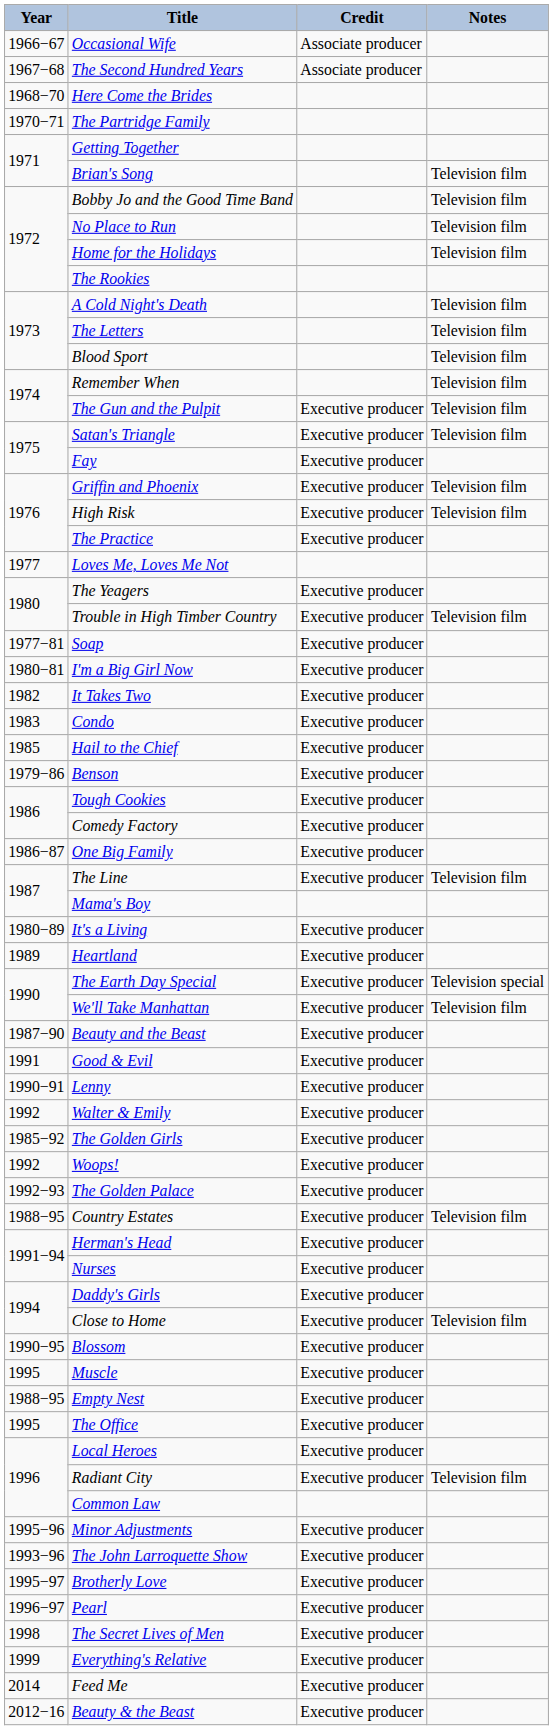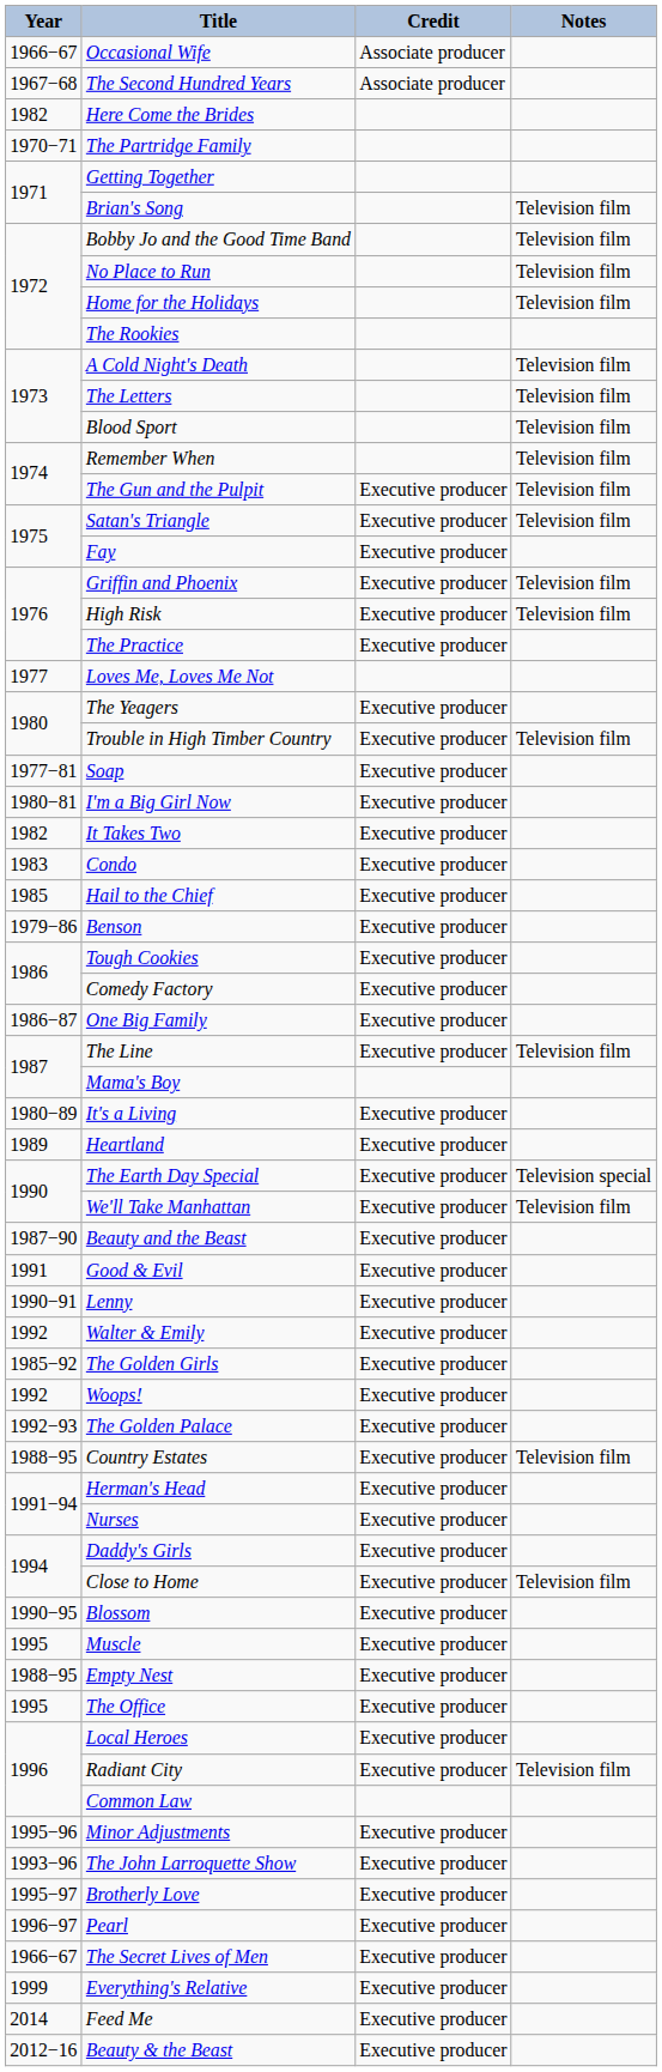Here Come the Brides | Year: 1968−70 -> 1982
The Secret Lives of Men | Year: 1998 -> 1966−67
